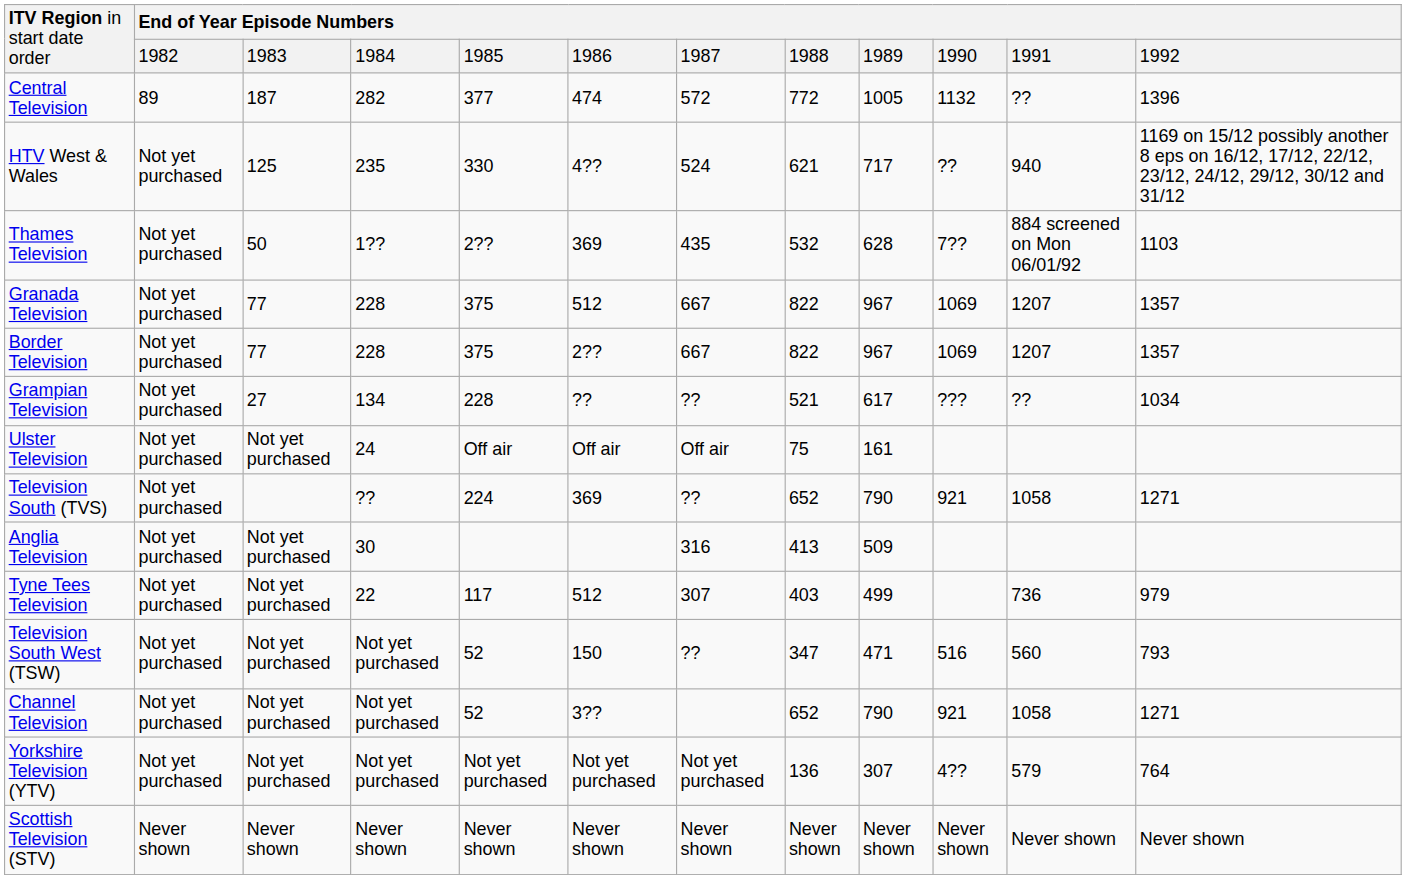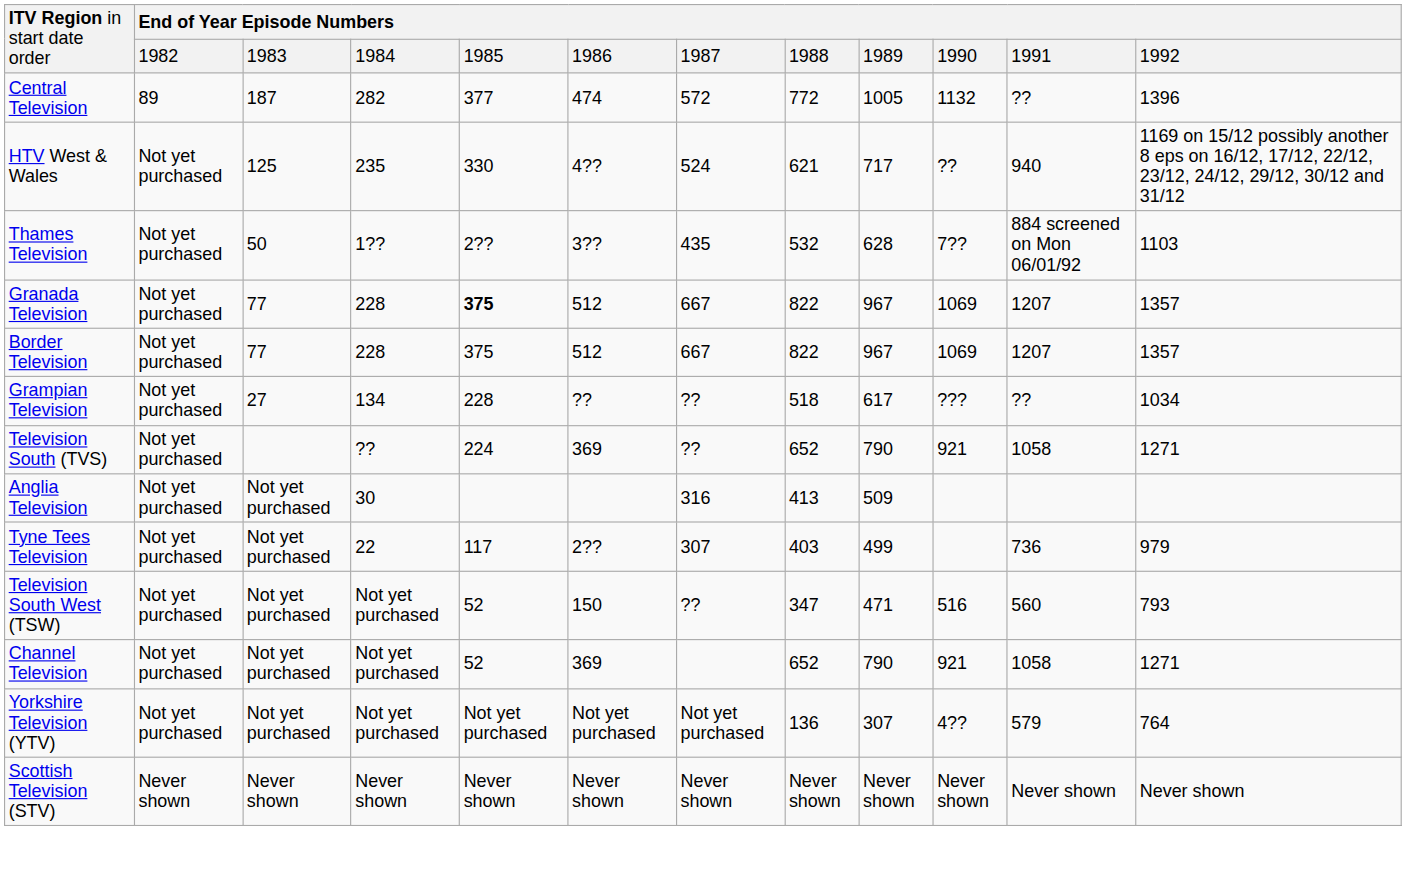Thames Television | column 6: 369 -> 3??
Granada Television | column 5: normal -> bold
Border Television | column 6: 2?? -> 512
Grampian Television | column 8: 521 -> 518
- row: Ulster Television | Not yet purchased | Not yet purchased | 24 | Off air | Off air | Off air | 75 | 161
Tyne Tees Television | column 6: 512 -> 2??
Channel Television | column 6: 3?? -> 369
